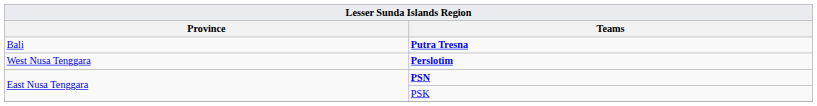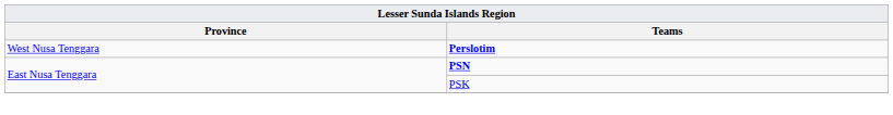- row: Bali | Putra Tresna
